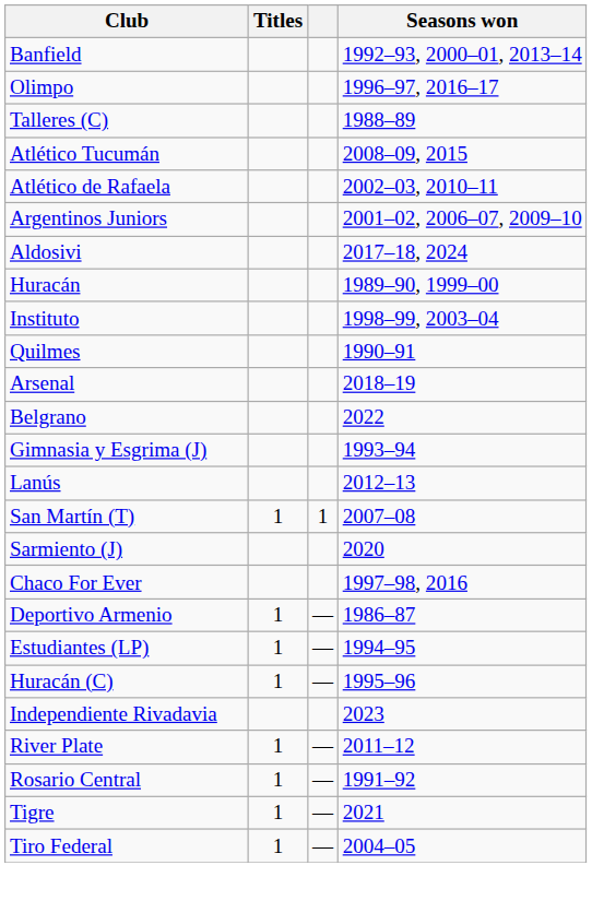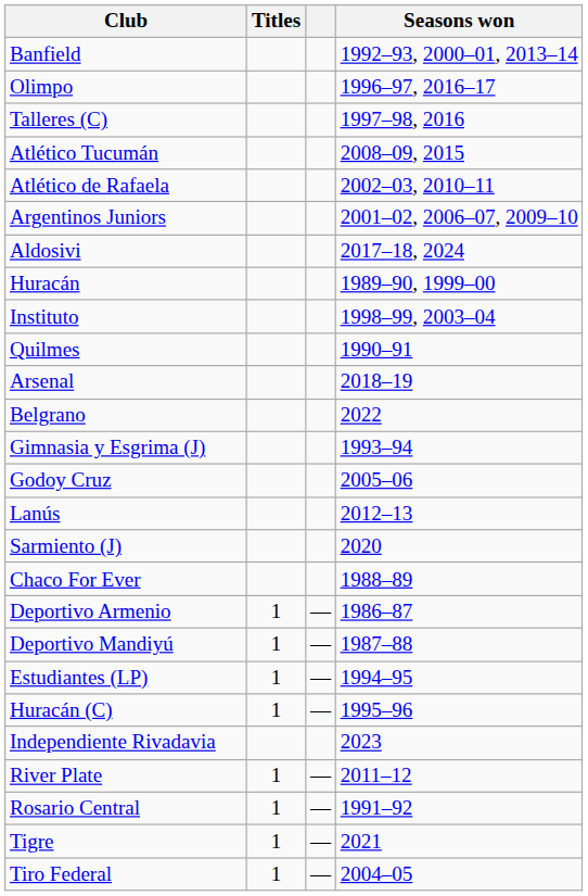Talleres (C) | Seasons won: 1988–89 -> 1997–98, 2016
+ row: Godoy Cruz | 2005–06
- row: San Martín (T) | 1 | 1 | 2007–08
Chaco For Ever | Seasons won: 1997–98, 2016 -> 1988–89
+ row: Deportivo Mandiyú | 1 | — | 1987–88
